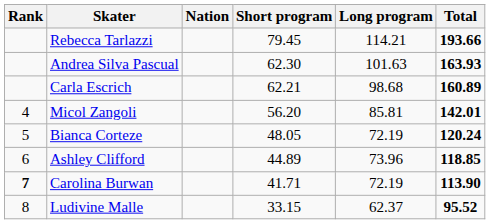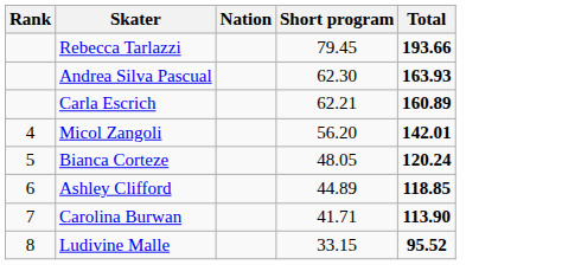- column: Long program | 114.21 | 101.63 | 98.68 | 85.81 | 72.19 | 73.96 | 72.19 | 62.37
Carolina Burwan | Rank: bold -> normal
